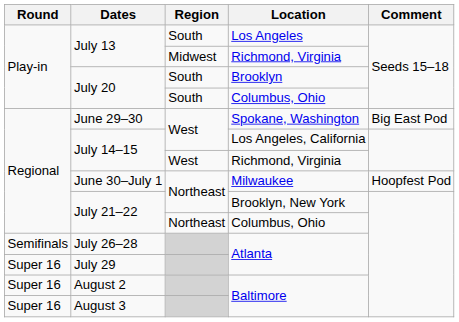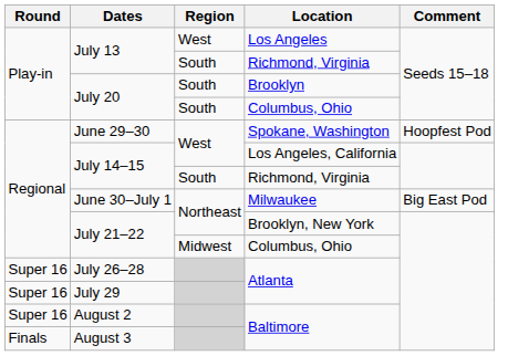July 13 / Los Angeles | Region: South -> West
July 13 / Richmond, Virginia | Region: Midwest -> South
June 29–30 | Comment: Big East Pod -> Hoopfest Pod
July 14–15 / Richmond, Virginia | Region: West -> South
June 30–July 1 | Comment: Hoopfest Pod -> Big East Pod
July 21–22 / Columbus, Ohio | Region: Northeast -> Midwest
July 26–28 | Round: Semifinals -> Super 16
August 3 | Round: Super 16 -> Finals
